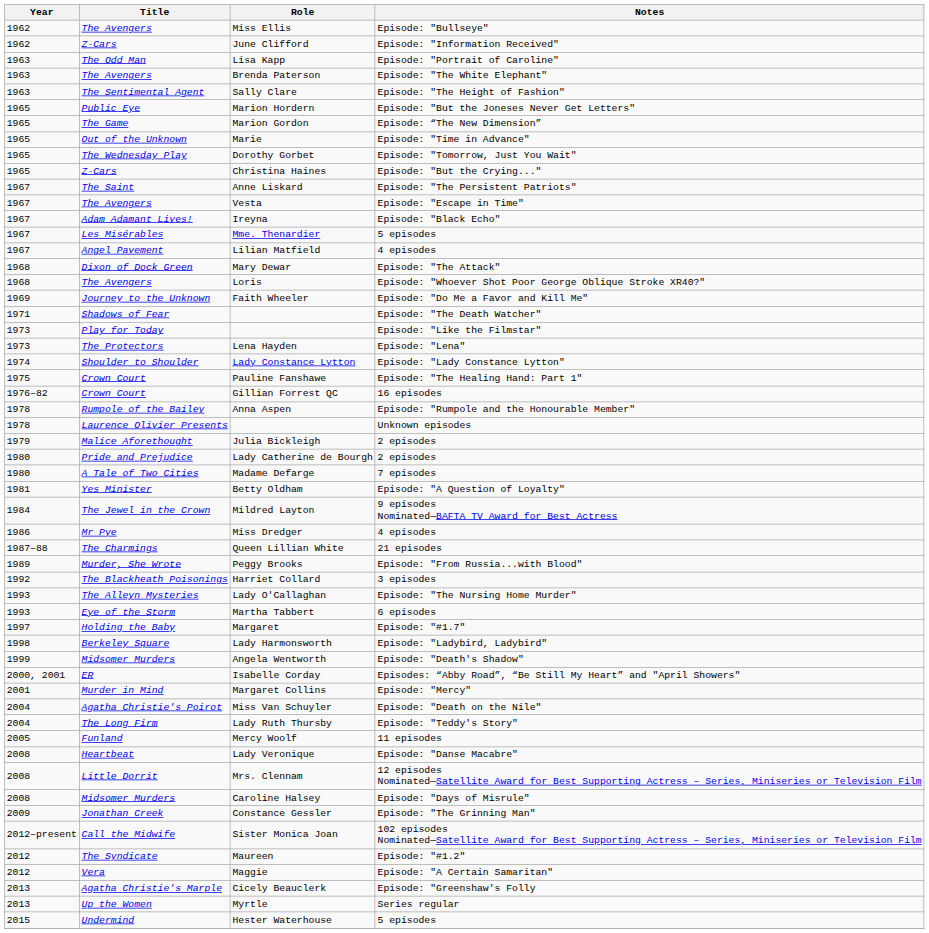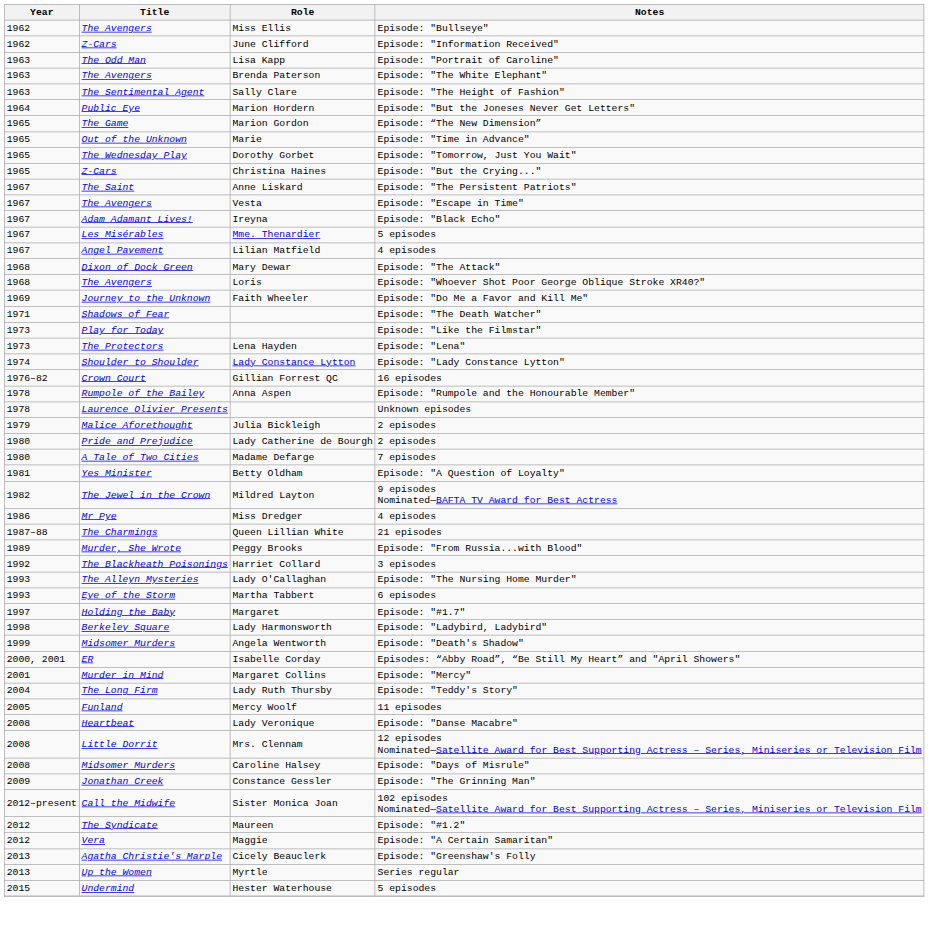Marion Hordern | Year: 1965 -> 1964
- row: 1975 | Crown Court | Pauline Fanshawe | Episode: "The Healing Hand: Part 1"
Mildred Layton | Year: 1984 -> 1982
- row: 2004 | Agatha Christie's Poirot | Miss Van Schuyler | Episode: "Death on the Nile"
